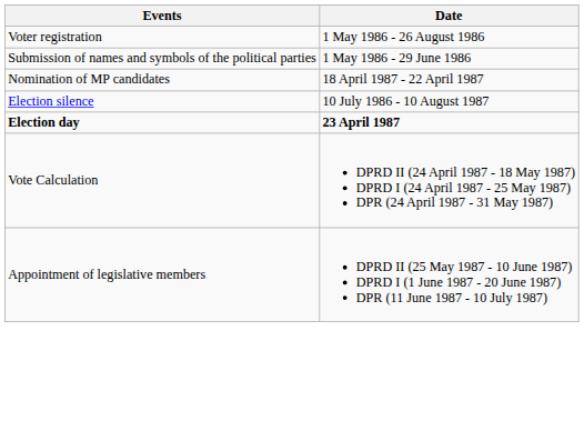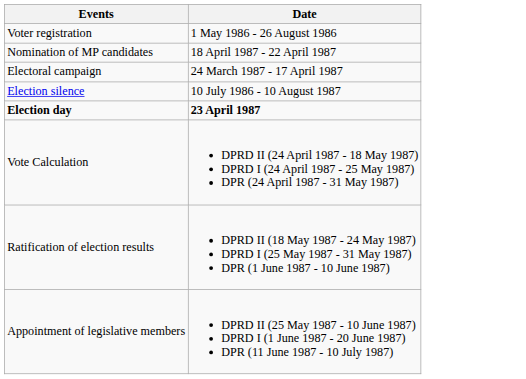- row: Submission of names and symbols of the political parties | 1 May 1986 - 29 June 1986
+ row: Electoral campaign | 24 March 1987 - 17 April 1987
+ row: Ratification of election results | DPRD II (18 May 1987 - 24 May 1987) DPRD I (25 May 1987 - 31 May 1987) DPR (1 June 1987 - 10 June 1987)
